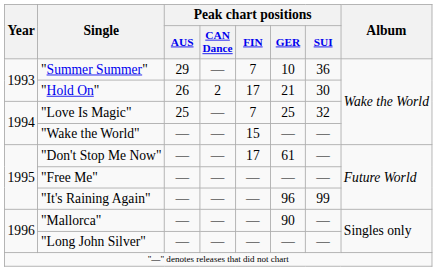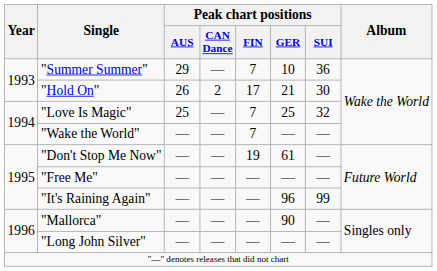"Wake the World" | Peak chart positions / FIN: 15 -> 7
"Don't Stop Me Now" | Peak chart positions / FIN: 17 -> 19
